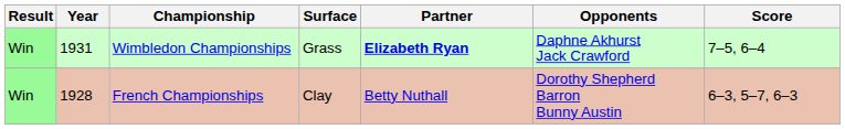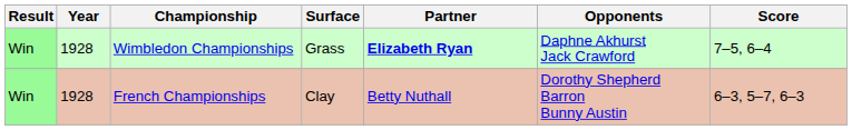Wimbledon Championships | Year: 1931 -> 1928
